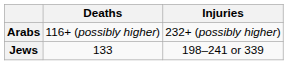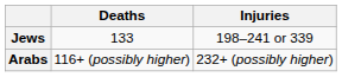rows swapped: Jews <-> Arabs
